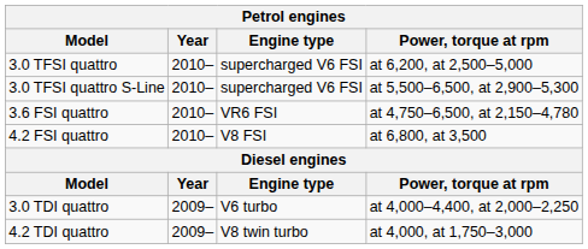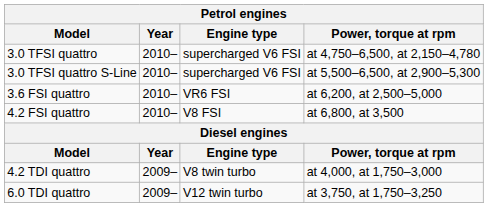3.0 TFSI quattro | Power, torque at rpm: at 6,200, at 2,500–5,000 -> at 4,750–6,500, at 2,150–4,780
3.6 FSI quattro | Power, torque at rpm: at 4,750–6,500, at 2,150–4,780 -> at 6,200, at 2,500–5,000
- row: 3.0 TDI quattro | 2009– | V6 turbo | at 4,000–4,400, at 2,000–2,250
+ row: 6.0 TDI quattro | 2009– | V12 twin turbo | at 3,750, at 1,750–3,250
